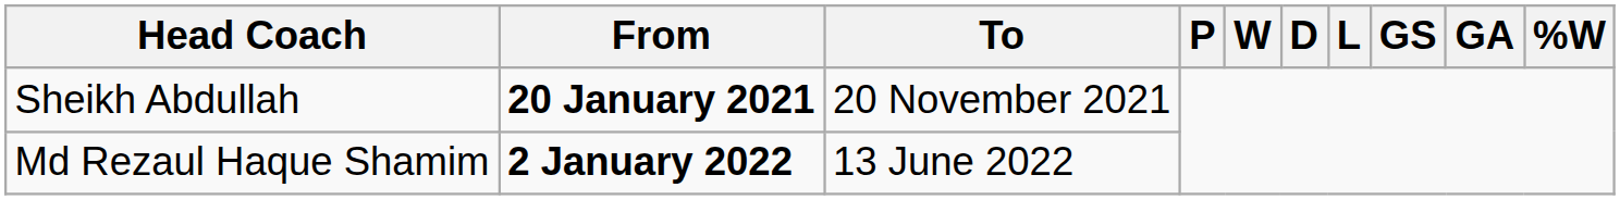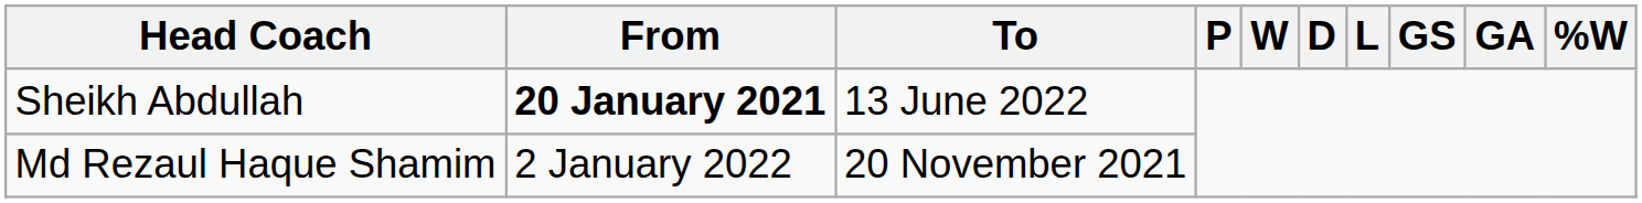Sheikh Abdullah | To: 20 November 2021 -> 13 June 2022
Md Rezaul Haque Shamim | From: bold -> normal
Md Rezaul Haque Shamim | To: 13 June 2022 -> 20 November 2021
